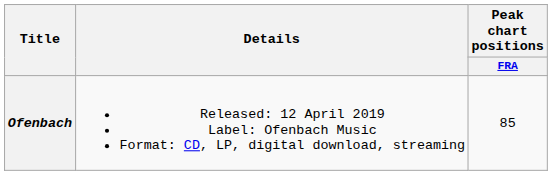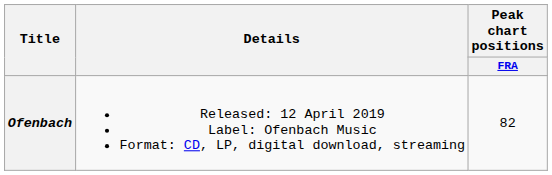Ofenbach | Peak chart positions / FRA: 85 -> 82
